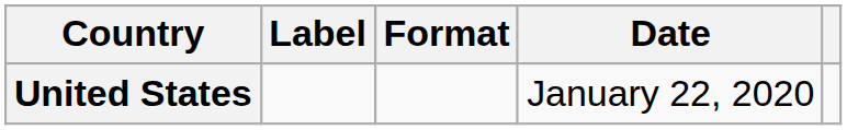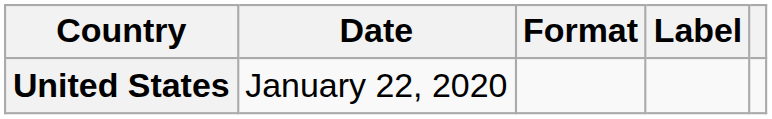columns swapped: Date <-> Label
